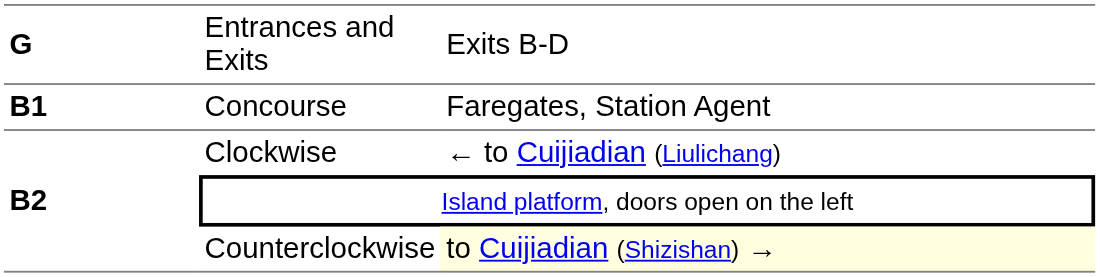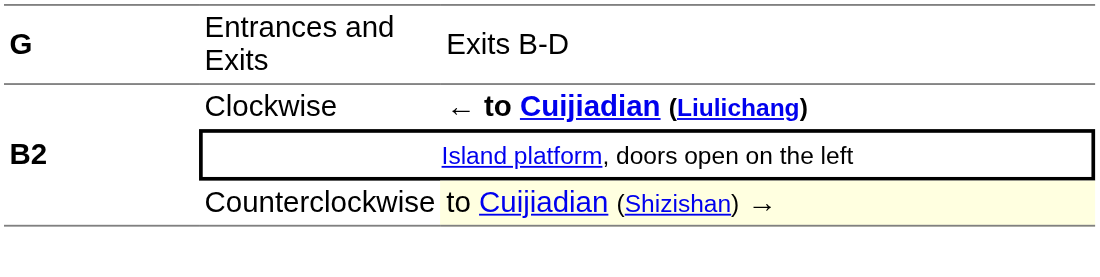- row: B1 | Concourse | Faregates, Station Agent
Clockwise | column 3: normal -> bold
